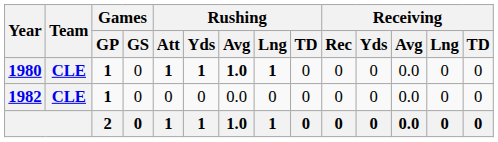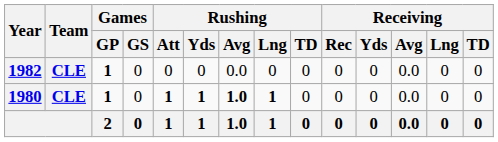rows swapped: 1980 <-> 1982
